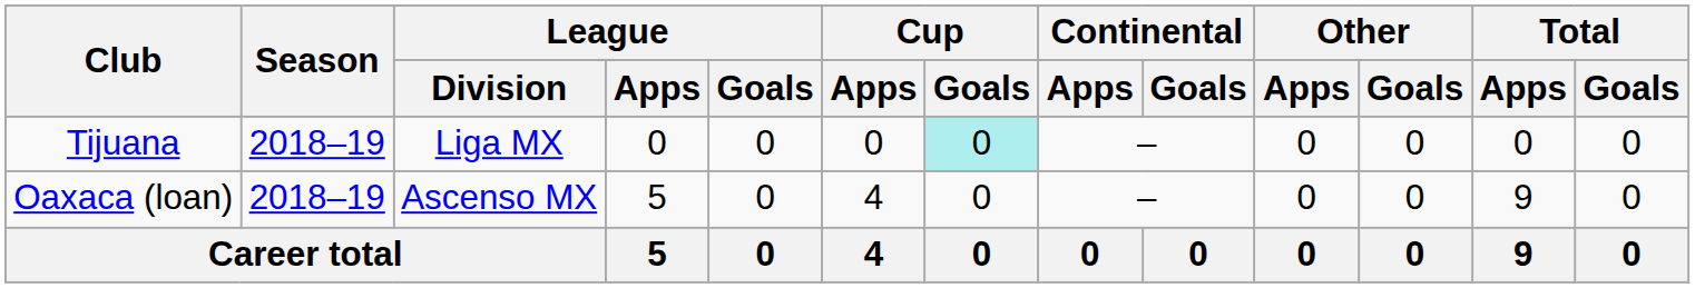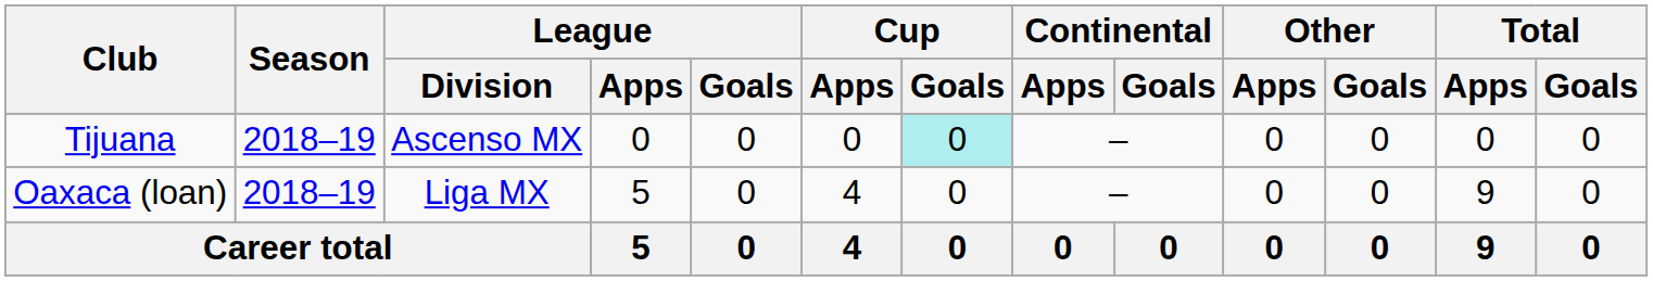Tijuana | League / Division: Liga MX -> Ascenso MX
Oaxaca (loan) | League / Division: Ascenso MX -> Liga MX
